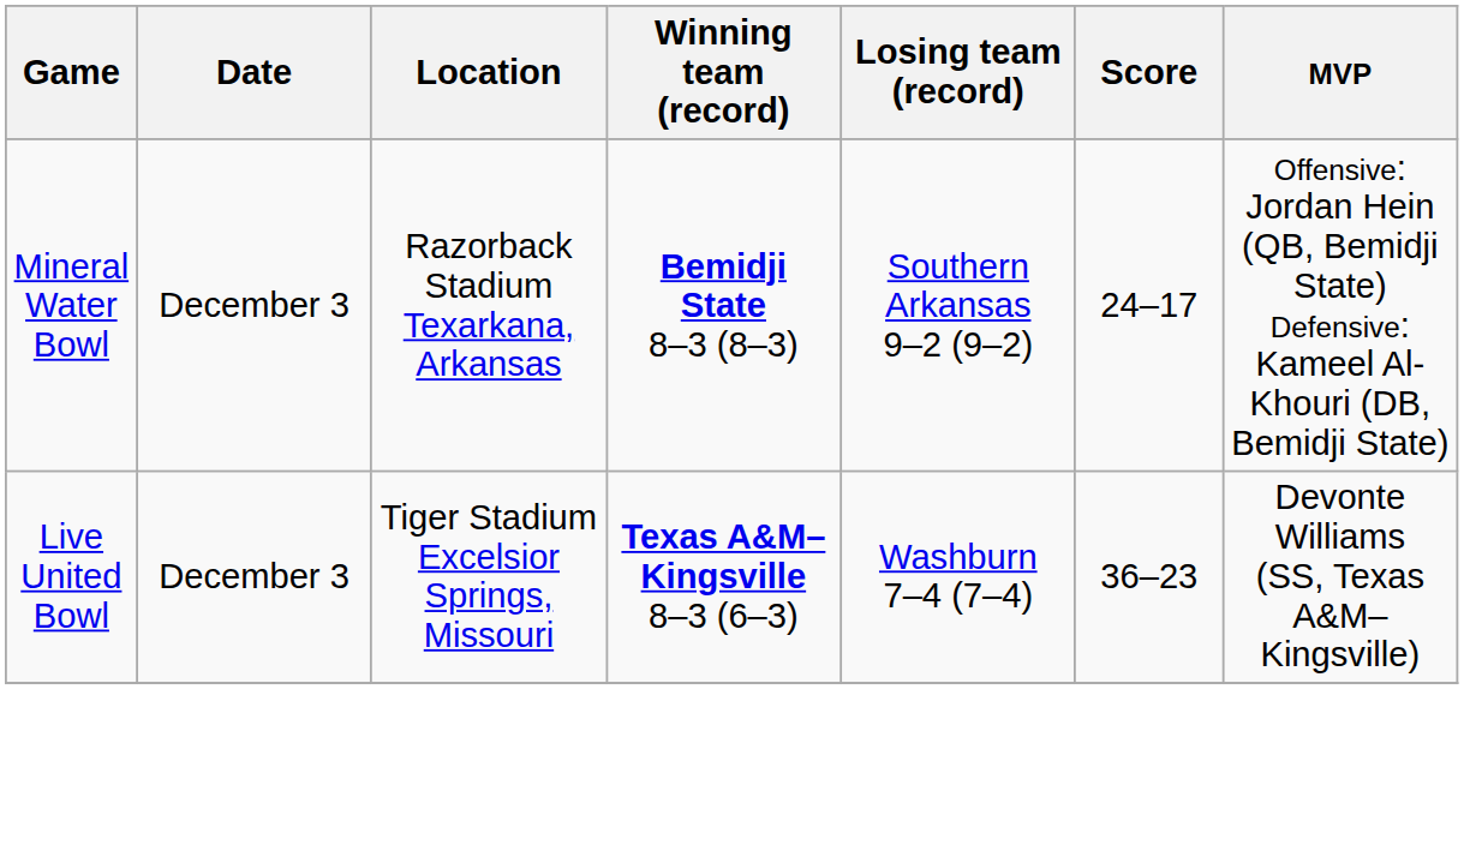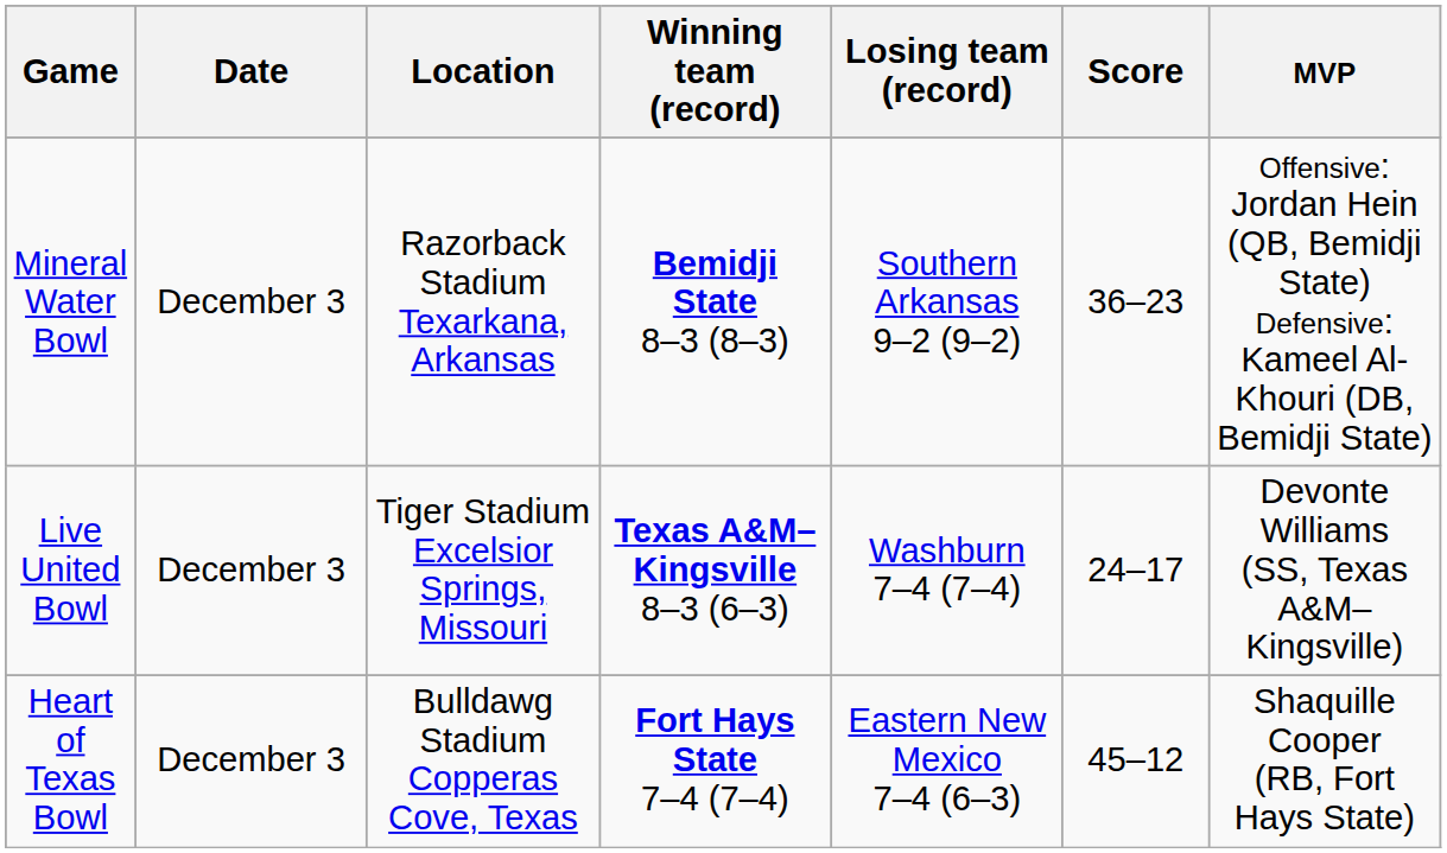Mineral Water Bowl | Score: 24–17 -> 36–23
Live United Bowl | Score: 36–23 -> 24–17
+ row: Heart of Texas Bowl | December 3 | Bulldawg Stadium Copperas Cove, Texas | Fort Hays State 7–4 (7–4) | Eastern New Mexico 7–4 (6–3) | 45–12 | Shaquille Cooper (RB, Fort Hays State)
